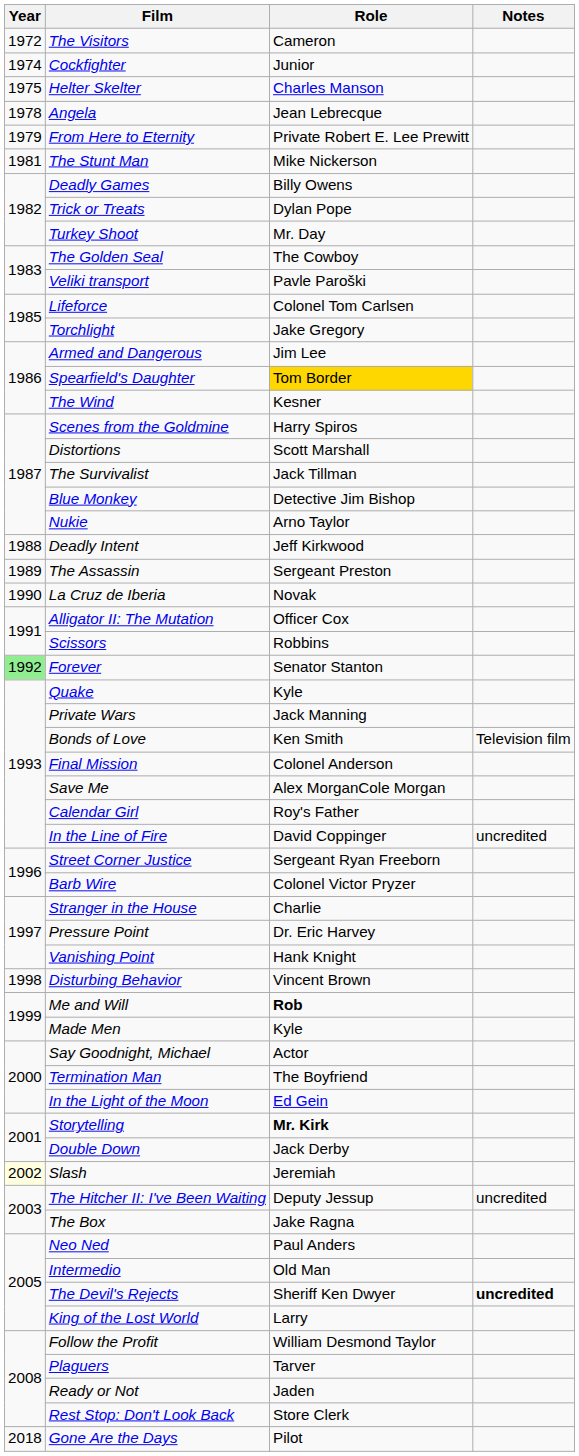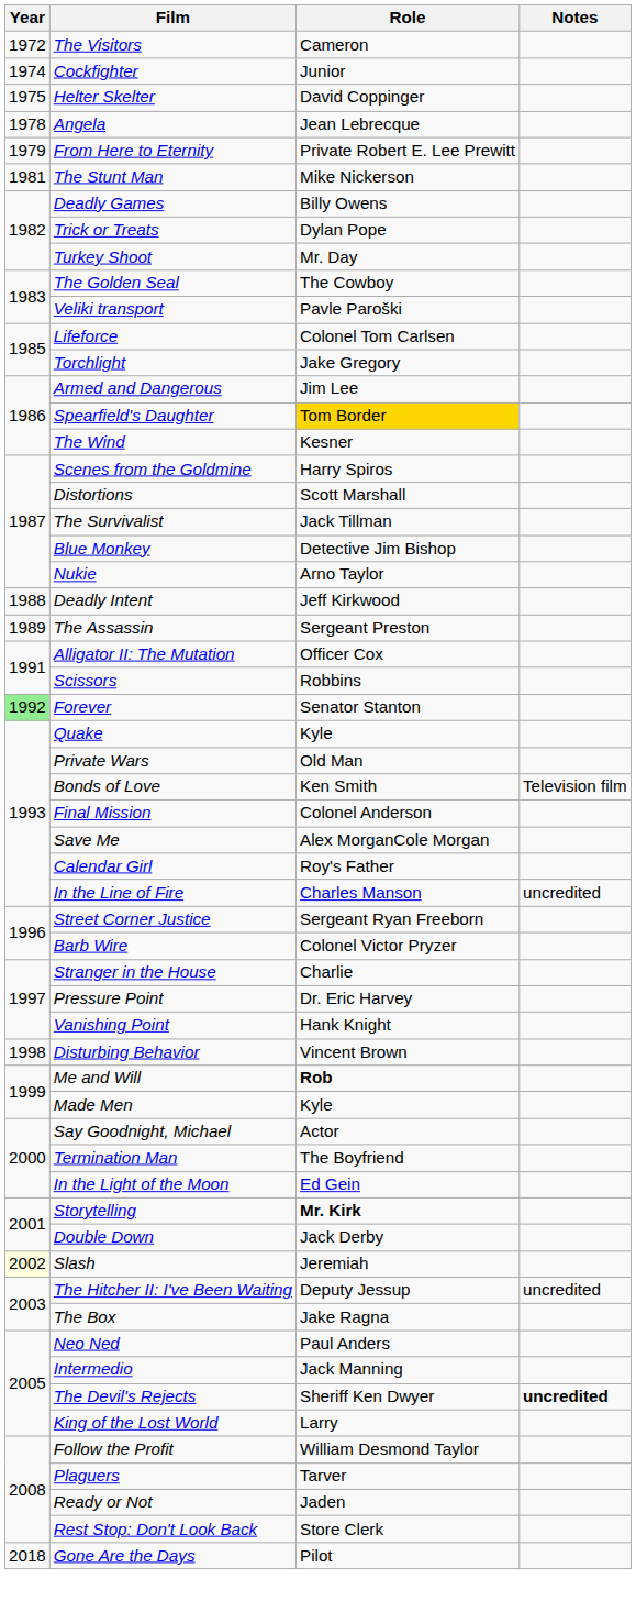Helter Skelter | Role: Charles Manson -> David Coppinger
- row: 1990 | La Cruz de Iberia | Novak
Private Wars | Role: Jack Manning -> Old Man
In the Line of Fire | Role: David Coppinger -> Charles Manson
Intermedio | Role: Old Man -> Jack Manning
